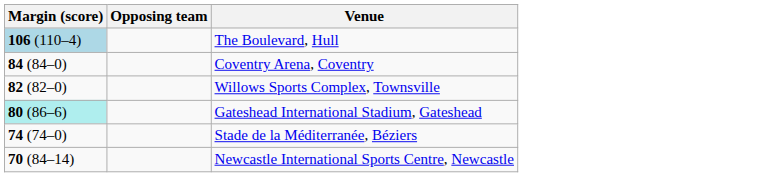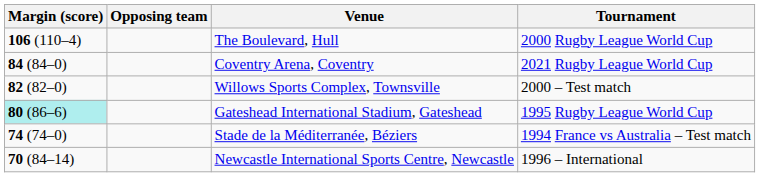+ column: Tournament | 2000 Rugby League World Cup | 2021 Rugby League World Cup | 2000 – Test match | 1995 Rugby League World Cup | 1994 France vs Australia – Test match | 1996 – International
The Boulevard, Hull | Margin (score): lightblue background -> no background
